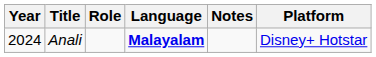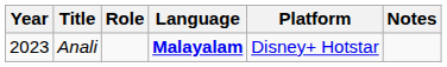columns swapped: Platform <-> Notes
Anali | Year: 2024 -> 2023
